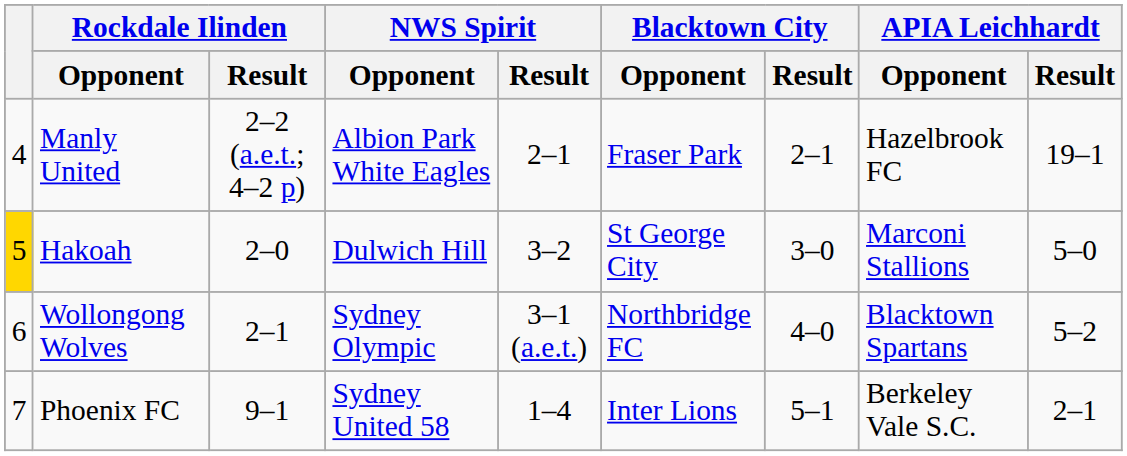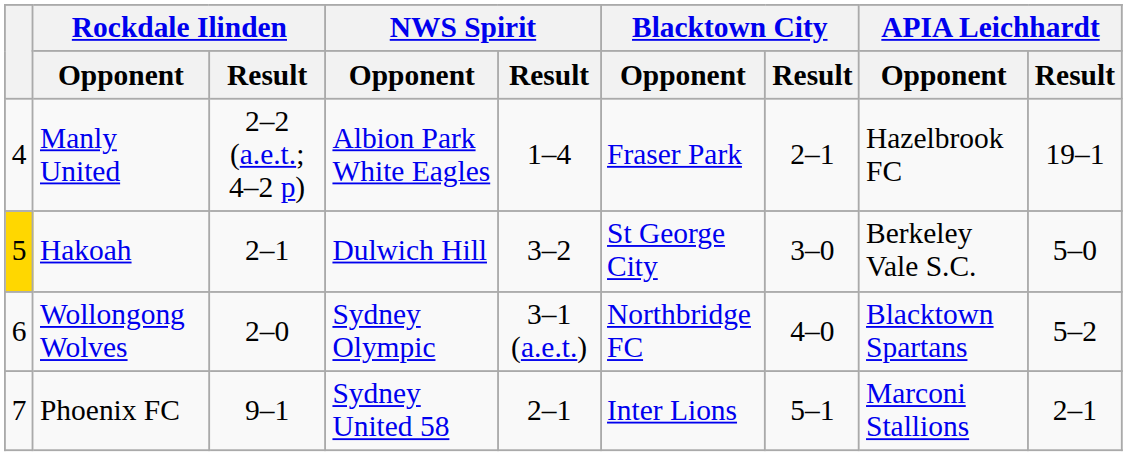Manly United | NWS Spirit / Result: 2–1 -> 1–4
Hakoah | Rockdale Ilinden / Result: 2–0 -> 2–1
Hakoah | APIA Leichhardt / Opponent: Marconi Stallions -> Berkeley Vale S.C.
Wollongong Wolves | Rockdale Ilinden / Result: 2–1 -> 2–0
Phoenix FC | NWS Spirit / Result: 1–4 -> 2–1
Phoenix FC | APIA Leichhardt / Opponent: Berkeley Vale S.C. -> Marconi Stallions
